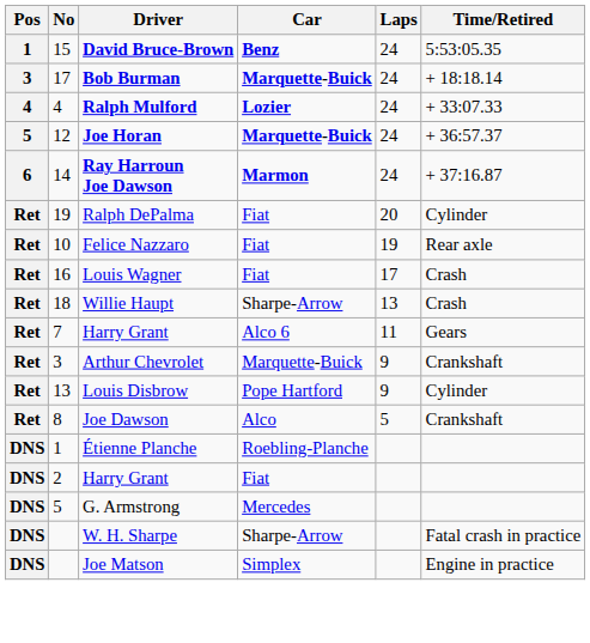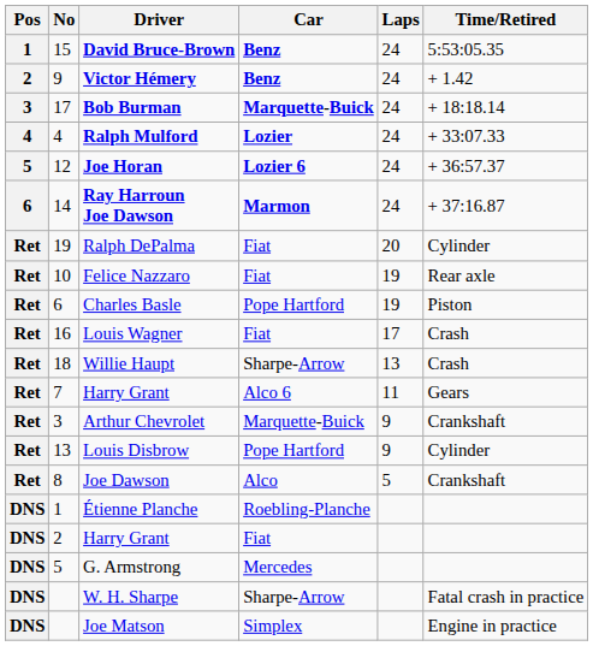+ row: 2 | 9 | Victor Hémery | Benz | 24 | + 1.42
Joe Horan | Car: Marquette-Buick -> Lozier 6
+ row: Ret | 6 | Charles Basle | Pope Hartford | 19 | Piston
